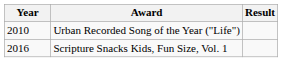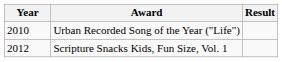Scripture Snacks Kids, Fun Size, Vol. 1 | Year: 2016 -> 2012
